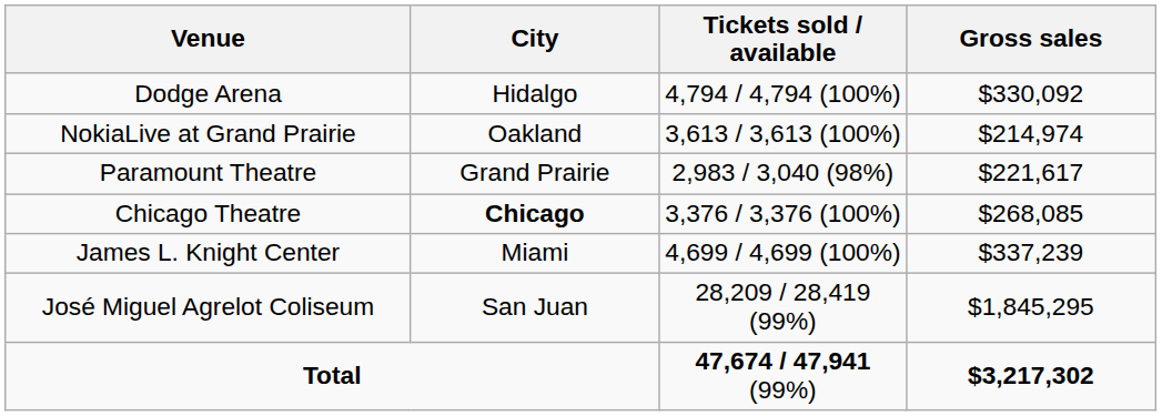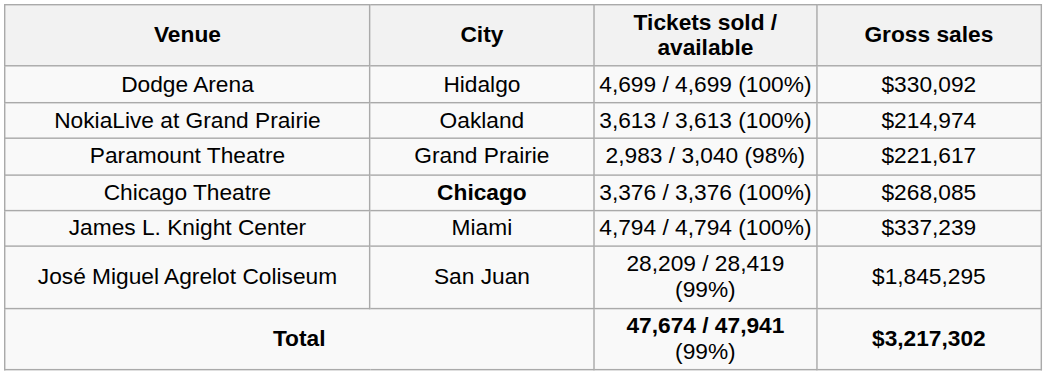Dodge Arena | Tickets sold / available: 4,794 / 4,794 (100%) -> 4,699 / 4,699 (100%)
James L. Knight Center | Tickets sold / available: 4,699 / 4,699 (100%) -> 4,794 / 4,794 (100%)
